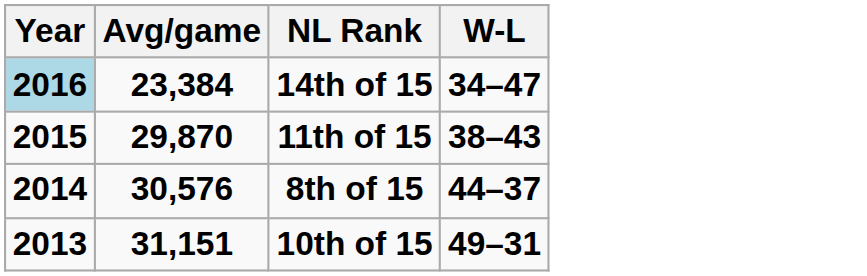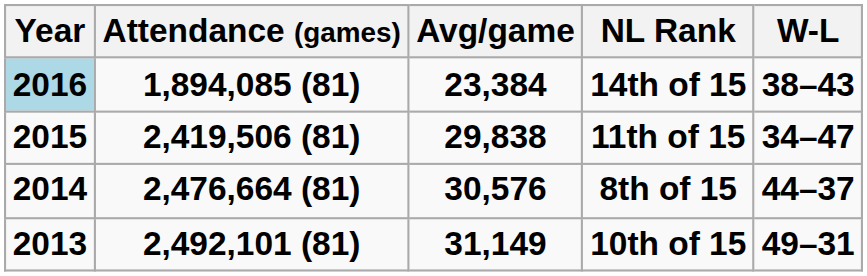+ column: Attendance (games) | 1,894,085 (81) | 2,419,506 (81) | 2,476,664 (81) | 2,492,101 (81)
14th of 15 | W-L: 34–47 -> 38–43
11th of 15 | Avg/game: 29,870 -> 29,838
11th of 15 | W-L: 38–43 -> 34–47
10th of 15 | Avg/game: 31,151 -> 31,149
